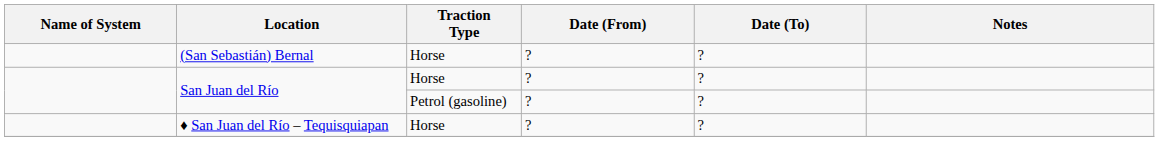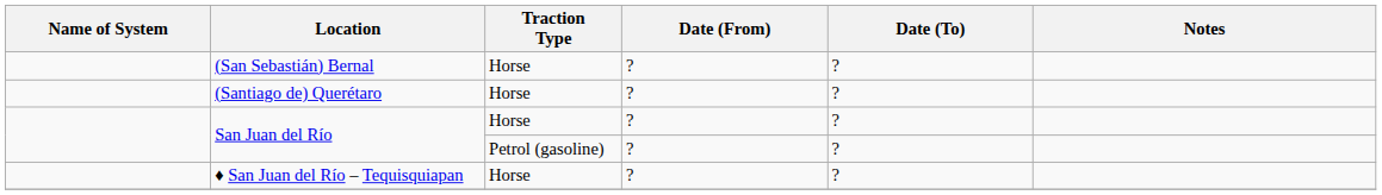+ row: (Santiago de) Querétaro | Horse | ? | ?
